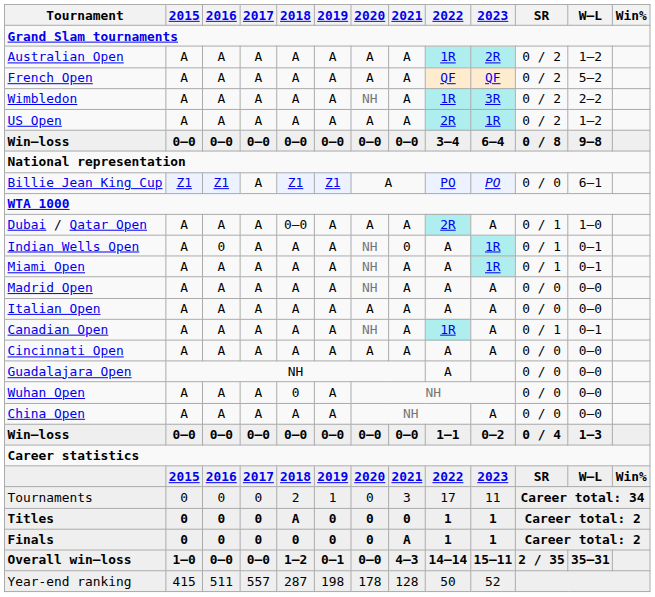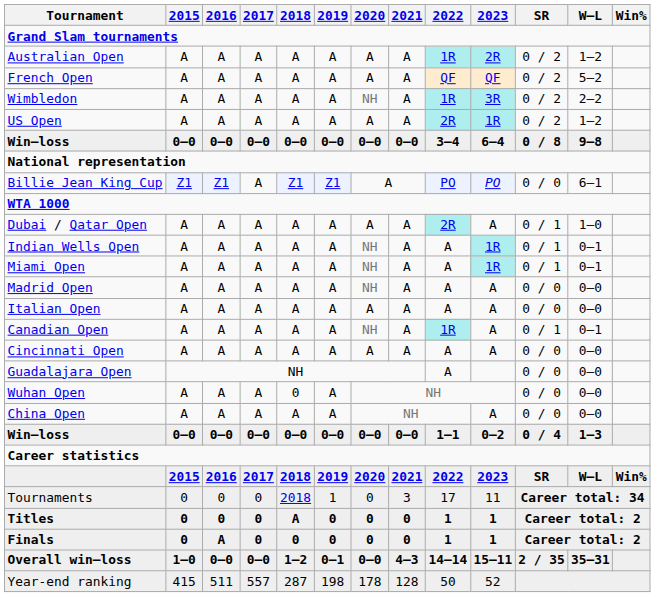Dubai / Qatar Open | 2018: 0–0 -> A
Indian Wells Open | 2016: 0 -> A
Indian Wells Open | 2021: 0 -> A
Tournaments | 2018: 2 -> 2018
Finals | 2016: 0 -> A
Finals | 2021: A -> 0
